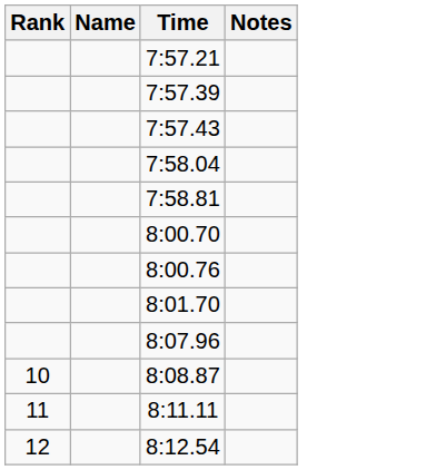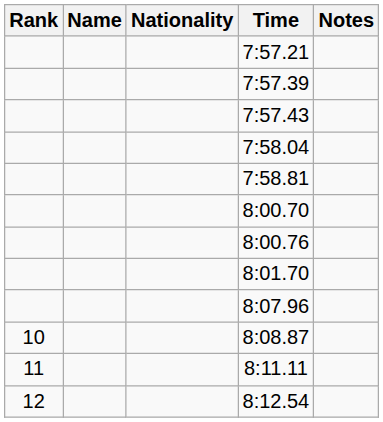+ column: Nationality
